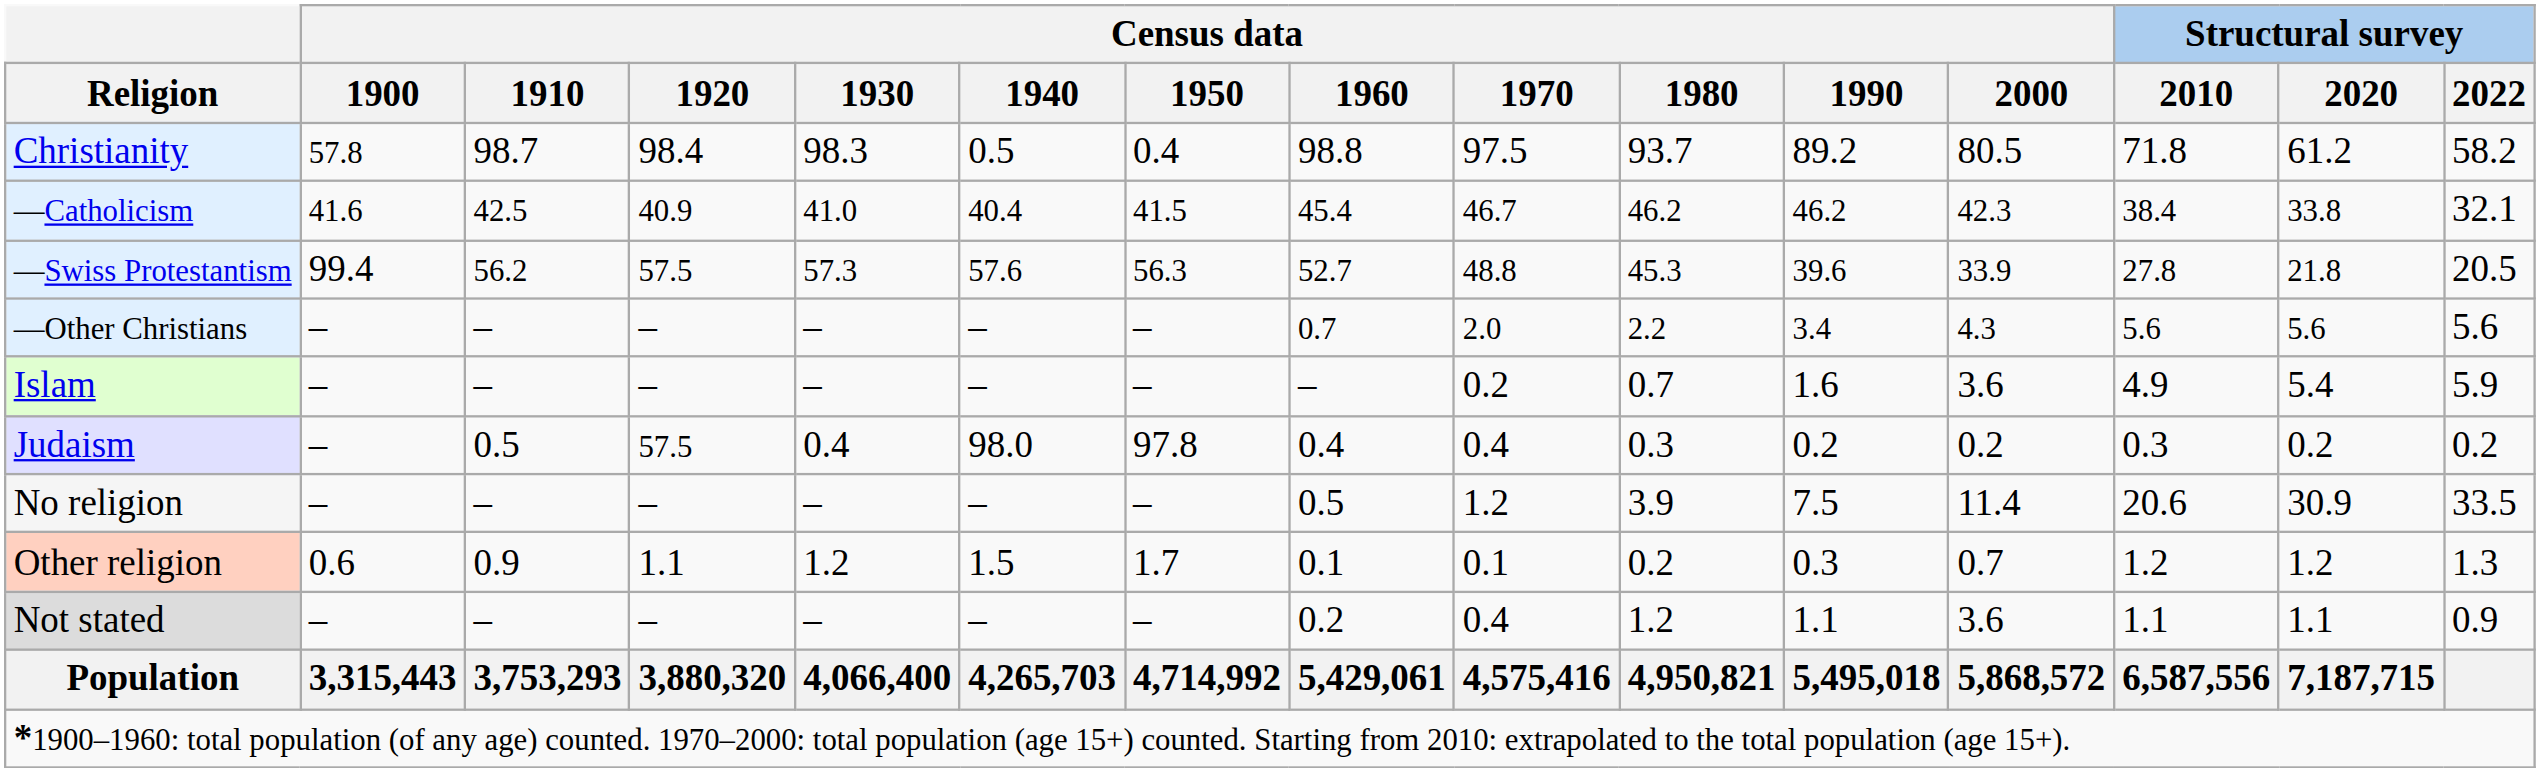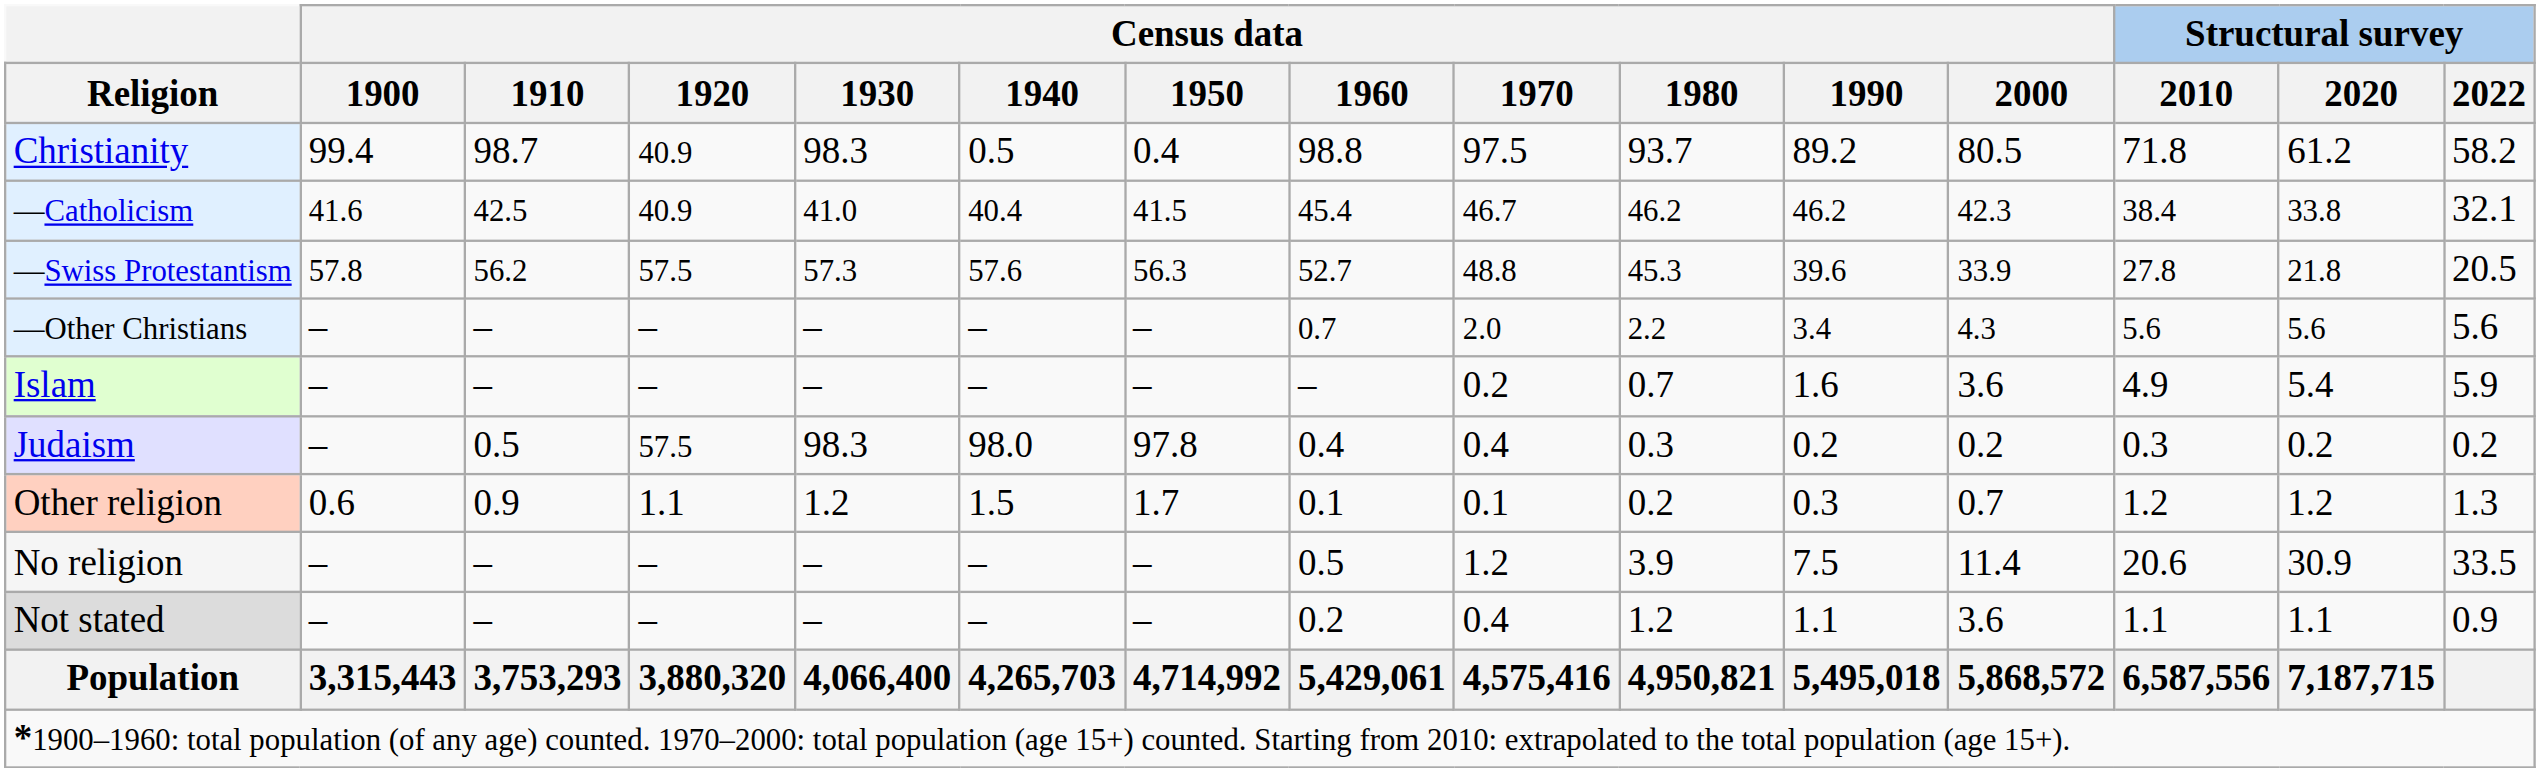Christianity | Census data / 1900: 57.8 -> 99.4
Christianity | Census data / 1920: 98.4 -> 40.9
—Swiss Protestantism | Census data / 1900: 99.4 -> 57.8
Judaism | Census data / 1930: 0.4 -> 98.3
rows swapped: Other religion <-> No religion
